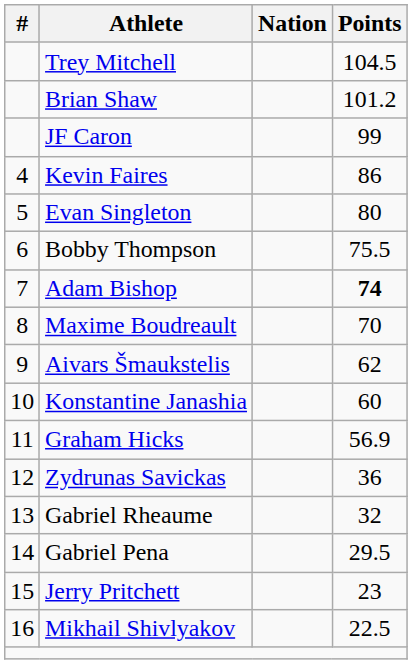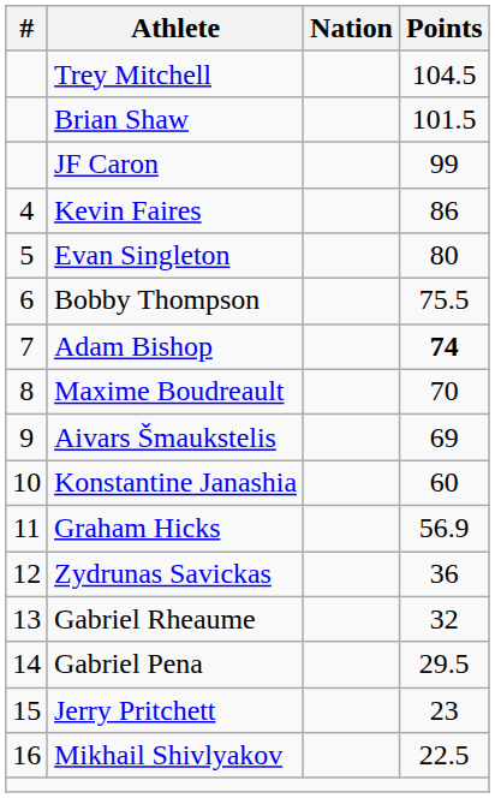Brian Shaw | Points: 101.2 -> 101.5
Aivars Šmaukstelis | Points: 62 -> 69
